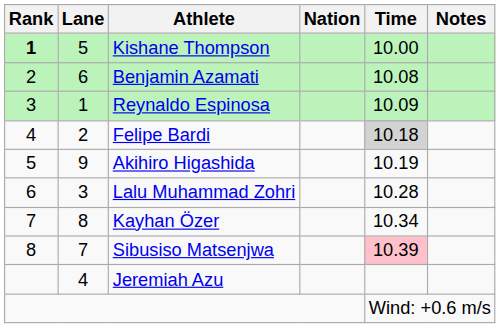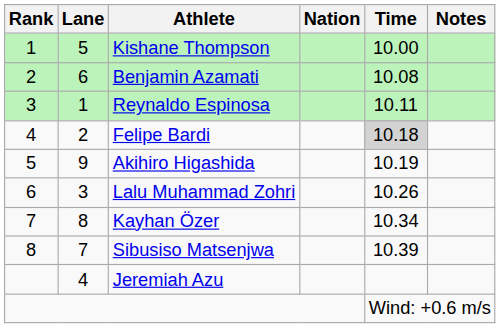Kishane Thompson | Rank: bold -> normal
Reynaldo Espinosa | Time: 10.09 -> 10.11
Lalu Muhammad Zohri | Time: 10.28 -> 10.26
Sibusiso Matsenjwa | Time: pink background -> no background
